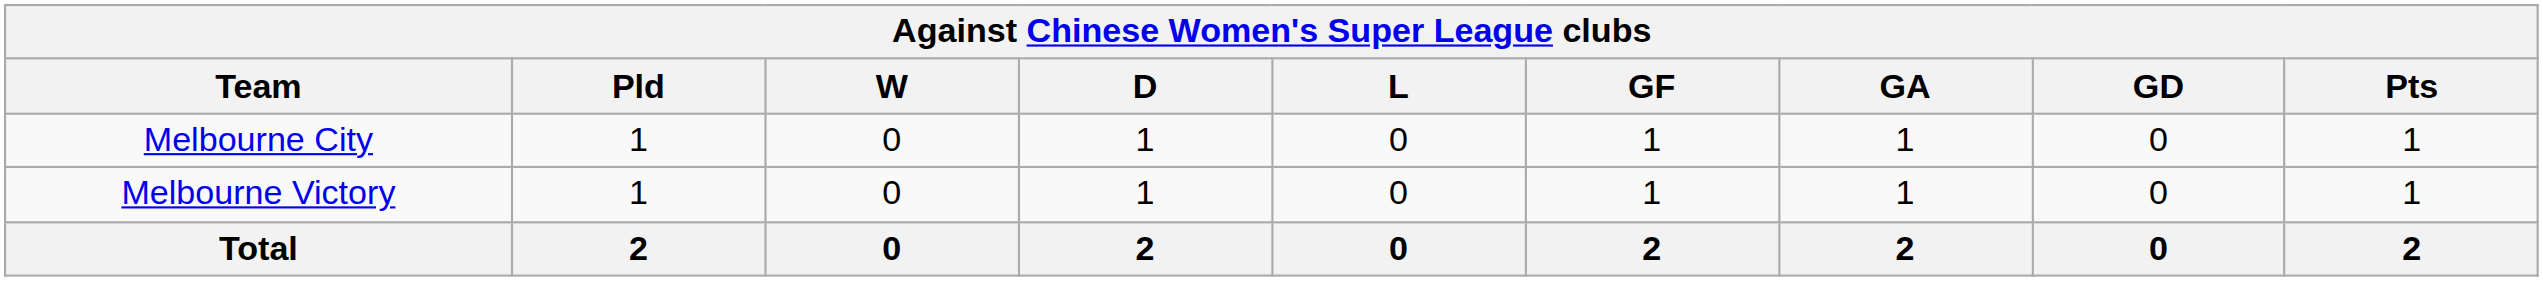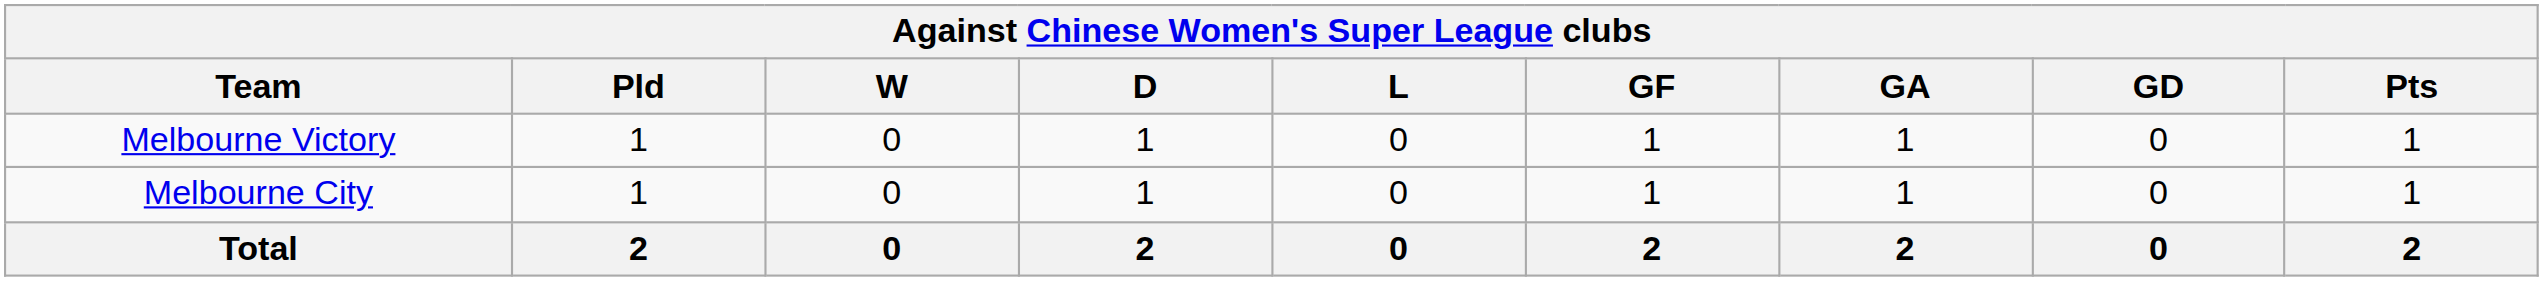rows swapped: Melbourne City <-> Melbourne Victory
